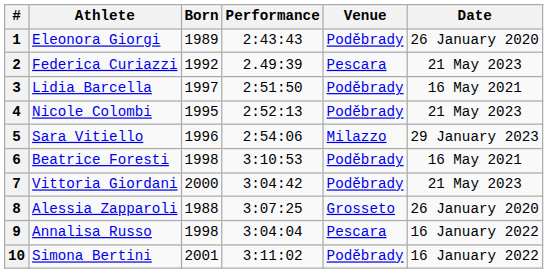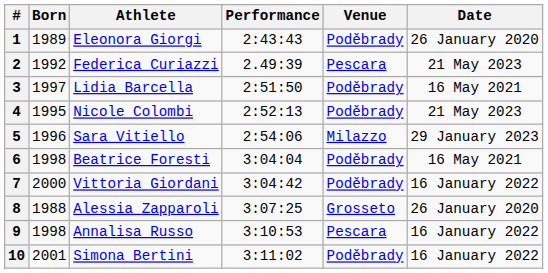columns swapped: Athlete <-> Born
6 | Performance: 3:10:53 -> 3:04:04
7 | Date: 21 May 2023 -> 16 January 2022
9 | Performance: 3:04:04 -> 3:10:53
